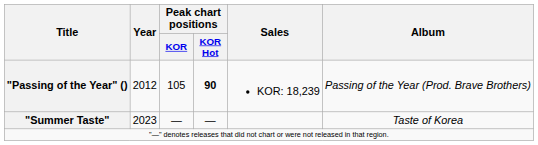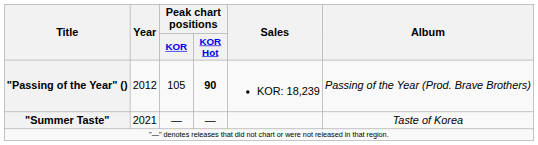"Summer Taste" | Year: 2023 -> 2021
